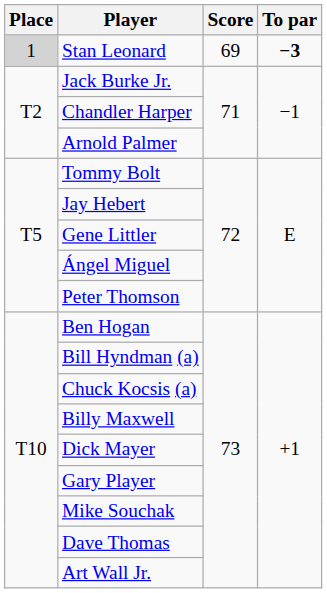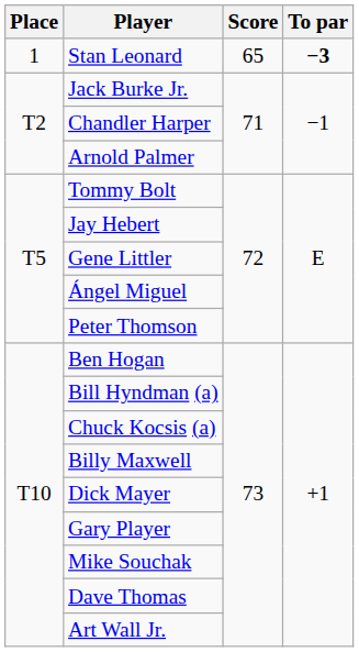Stan Leonard | Place: lightgrey background -> no background
Stan Leonard | Score: 69 -> 65
